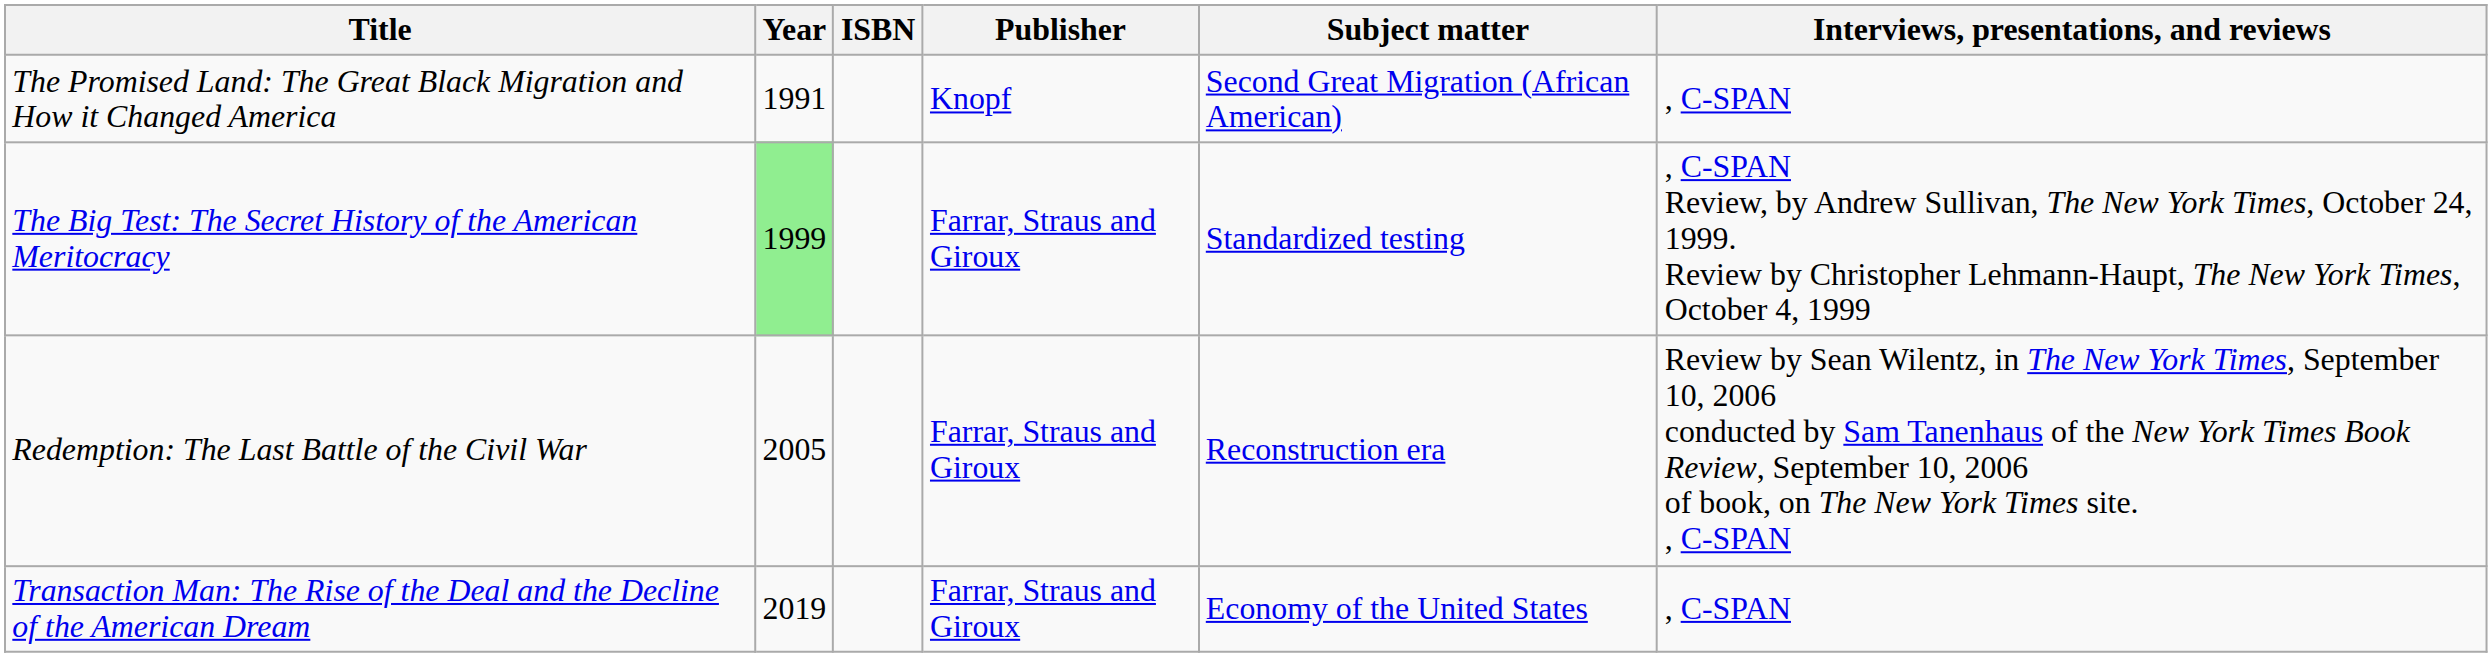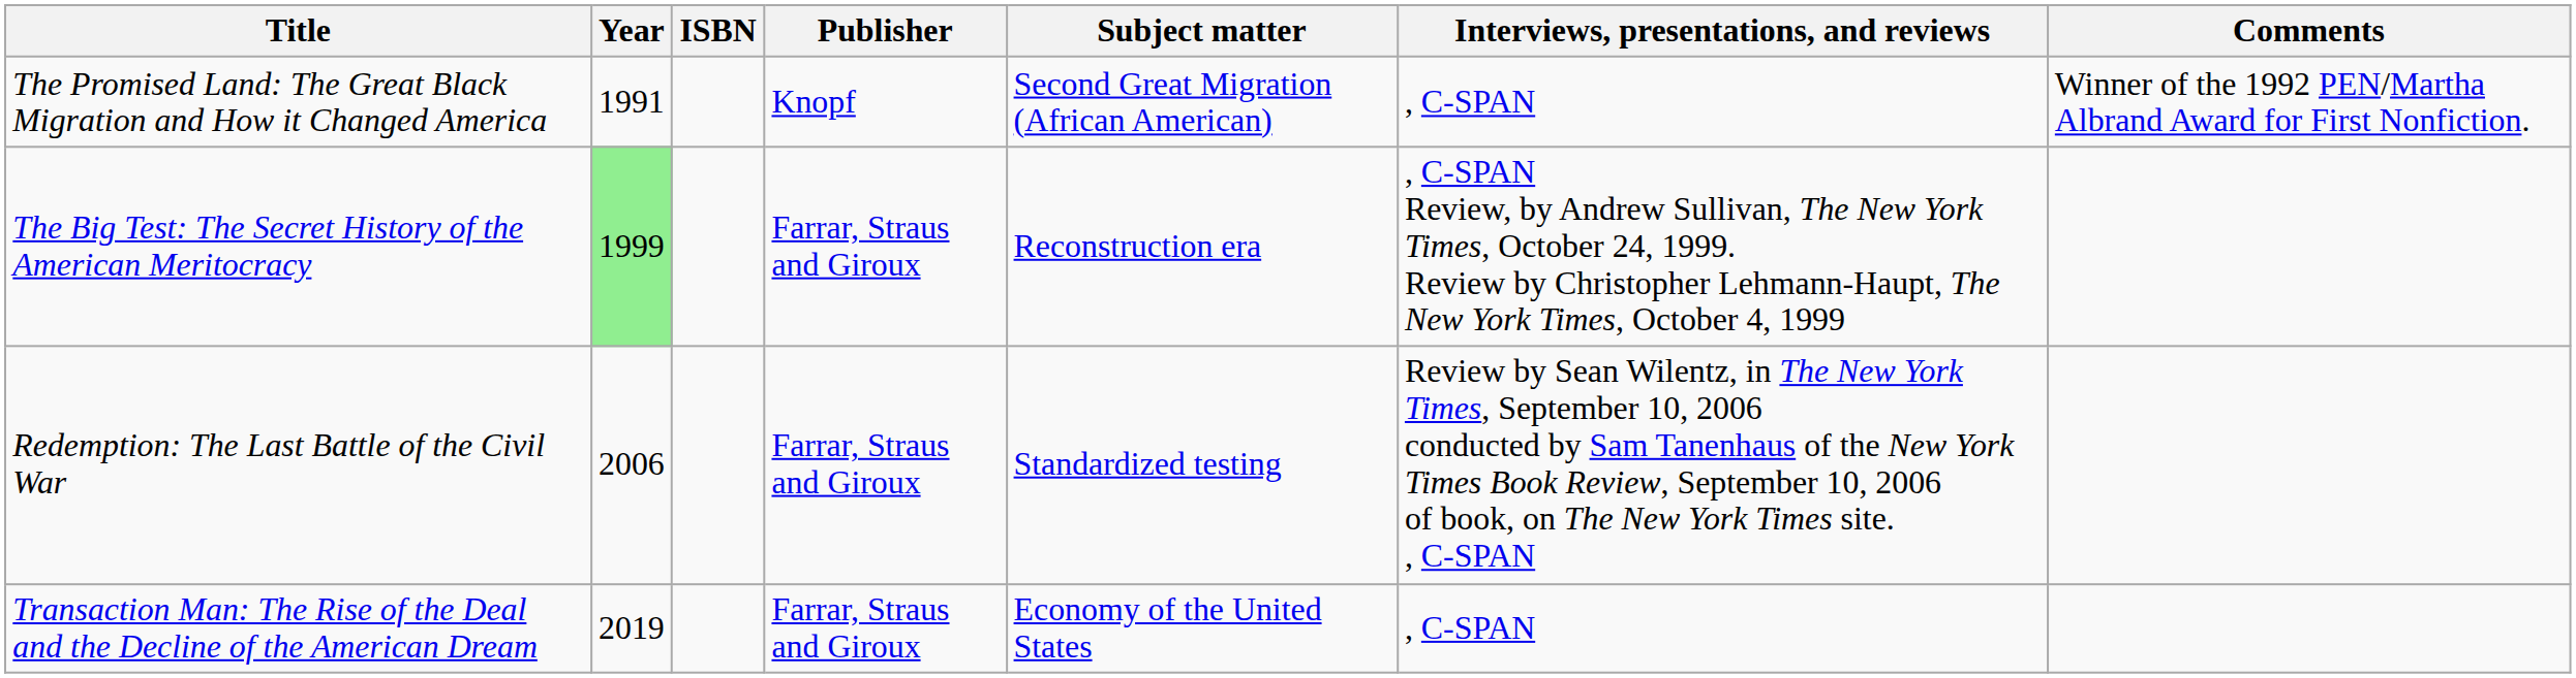+ column: Comments | Winner of the 1992 PEN/Martha Albrand Award for First Nonfiction.
The Big Test: The Secret History of the American Meritocracy | Subject matter: Standardized testing -> Reconstruction era
Redemption: The Last Battle of the Civil War | Year: 2005 -> 2006
Redemption: The Last Battle of the Civil War | Subject matter: Reconstruction era -> Standardized testing
